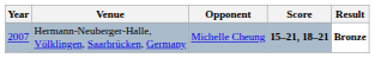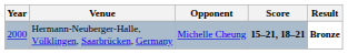Hermann-Neuberger-Halle, Völklingen, Saarbrücken, Germany | Year: 2007 -> 2000
